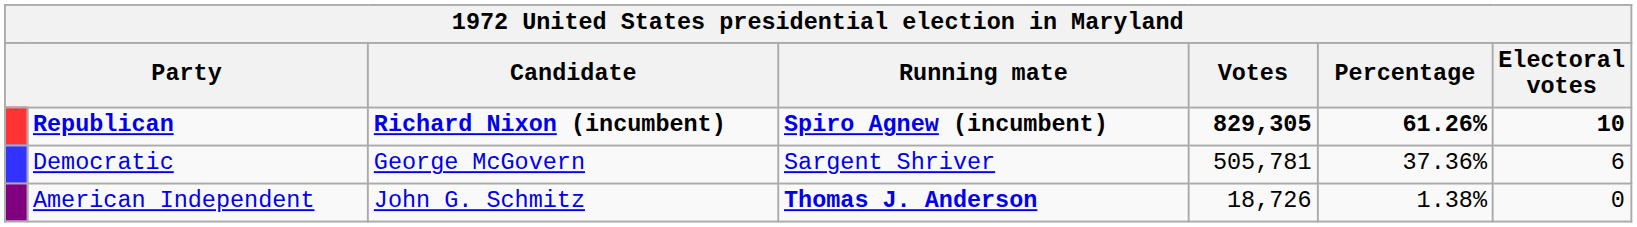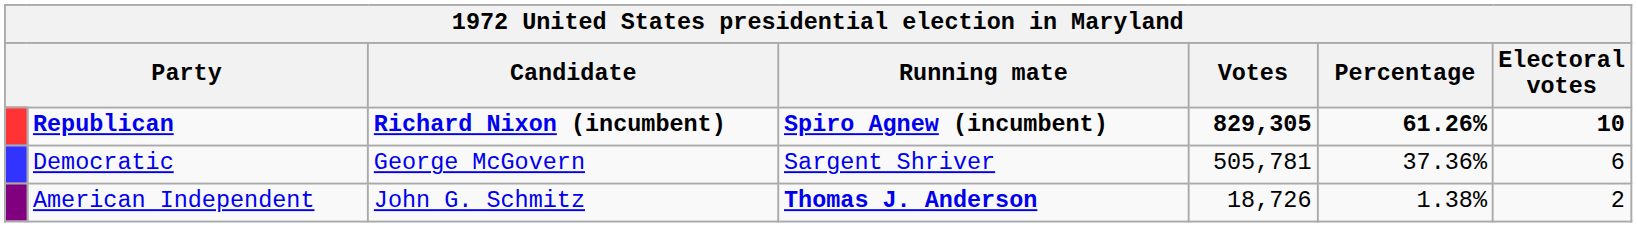American Independent | Electoral votes: 0 -> 2
